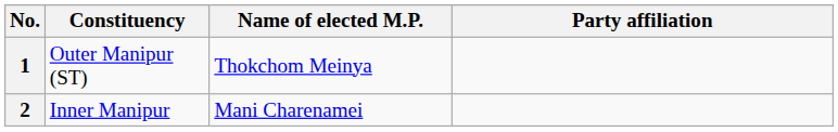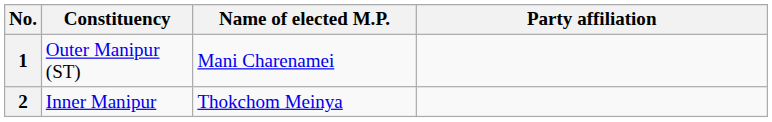1 | Name of elected M.P.: Thokchom Meinya -> Mani Charenamei
2 | Name of elected M.P.: Mani Charenamei -> Thokchom Meinya
